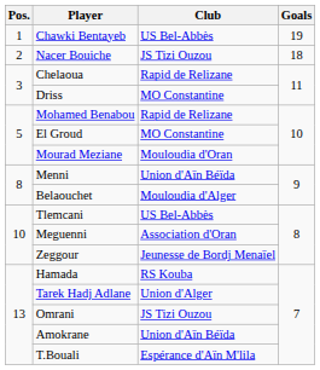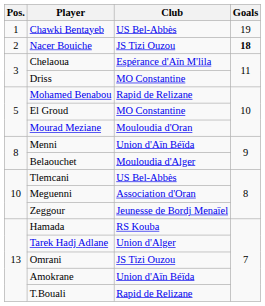Nacer Bouiche | Goals: normal -> bold
Chelaoua | Club: Rapid de Relizane -> Espérance d'Aïn M'lila
T.Bouali | Club: Espérance d'Aïn M'lila -> Rapid de Relizane
